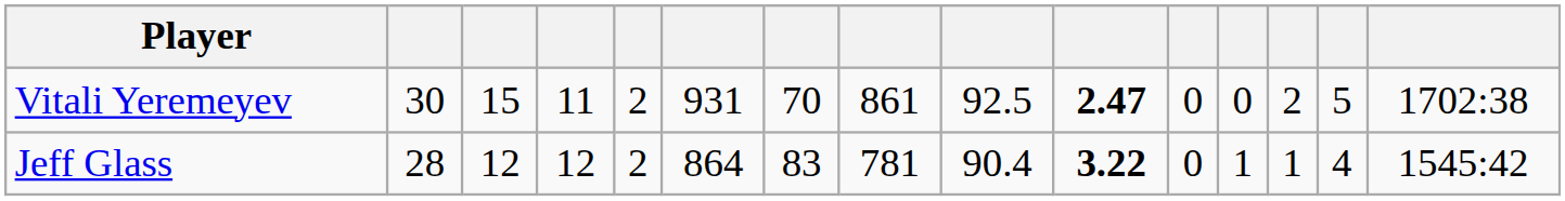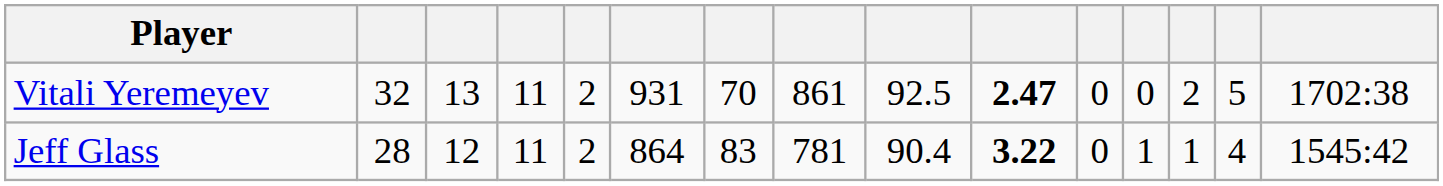Vitali Yeremeyev | column 2: 30 -> 32
Vitali Yeremeyev | column 3: 15 -> 13
Jeff Glass | column 4: 12 -> 11
